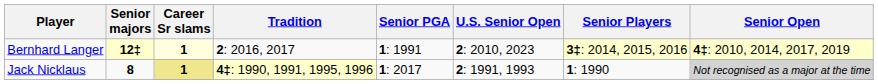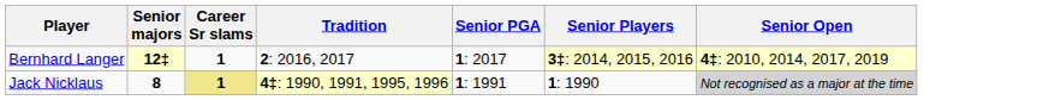- column: U.S. Senior Open | 2: 2010, 2023 | 2: 1991, 1993
Bernhard Langer | Career Sr slams: lightyellow background -> no background
Bernhard Langer | Senior PGA: 1: 1991 -> 1: 2017
Jack Nicklaus | Senior PGA: 1: 2017 -> 1: 1991
